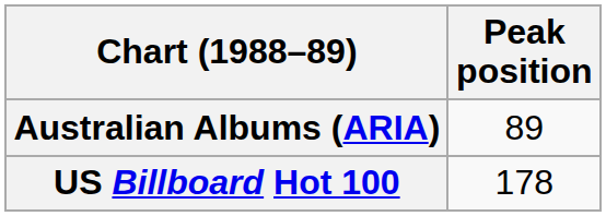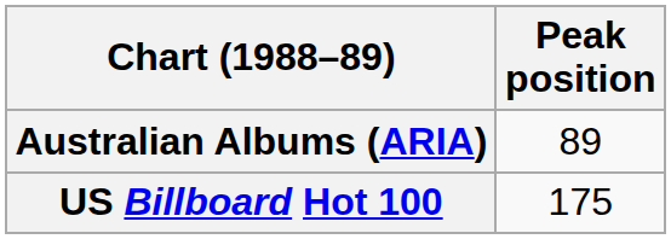US Billboard Hot 100 | Peak position: 178 -> 175
